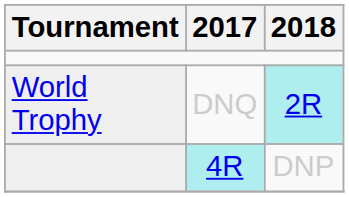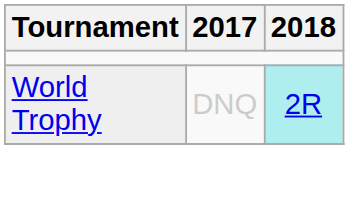- row: 4R | DNP
